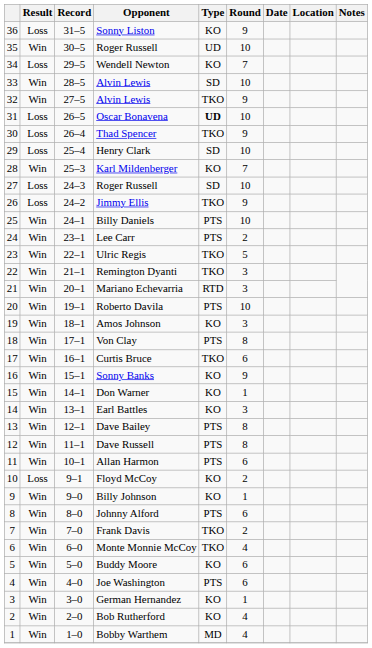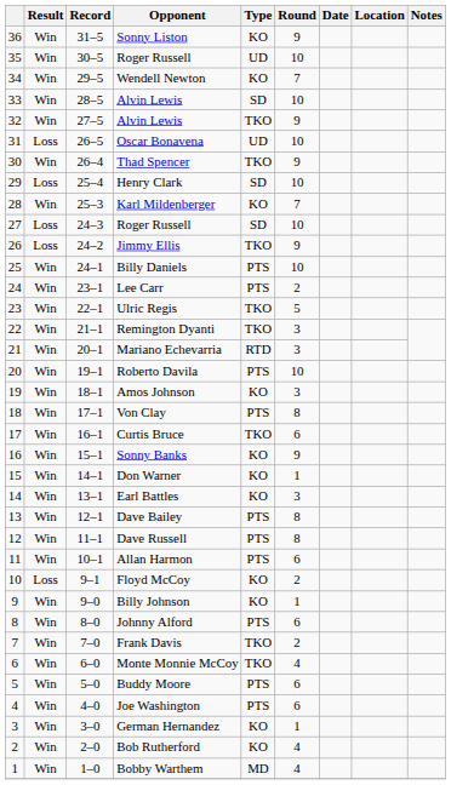Sonny Liston | Result: Loss -> Win
Wendell Newton | Result: Loss -> Win
Oscar Bonavena | Type: bold -> normal
Thad Spencer | Result: Loss -> Win
Buddy Moore | Type: KO -> PTS
